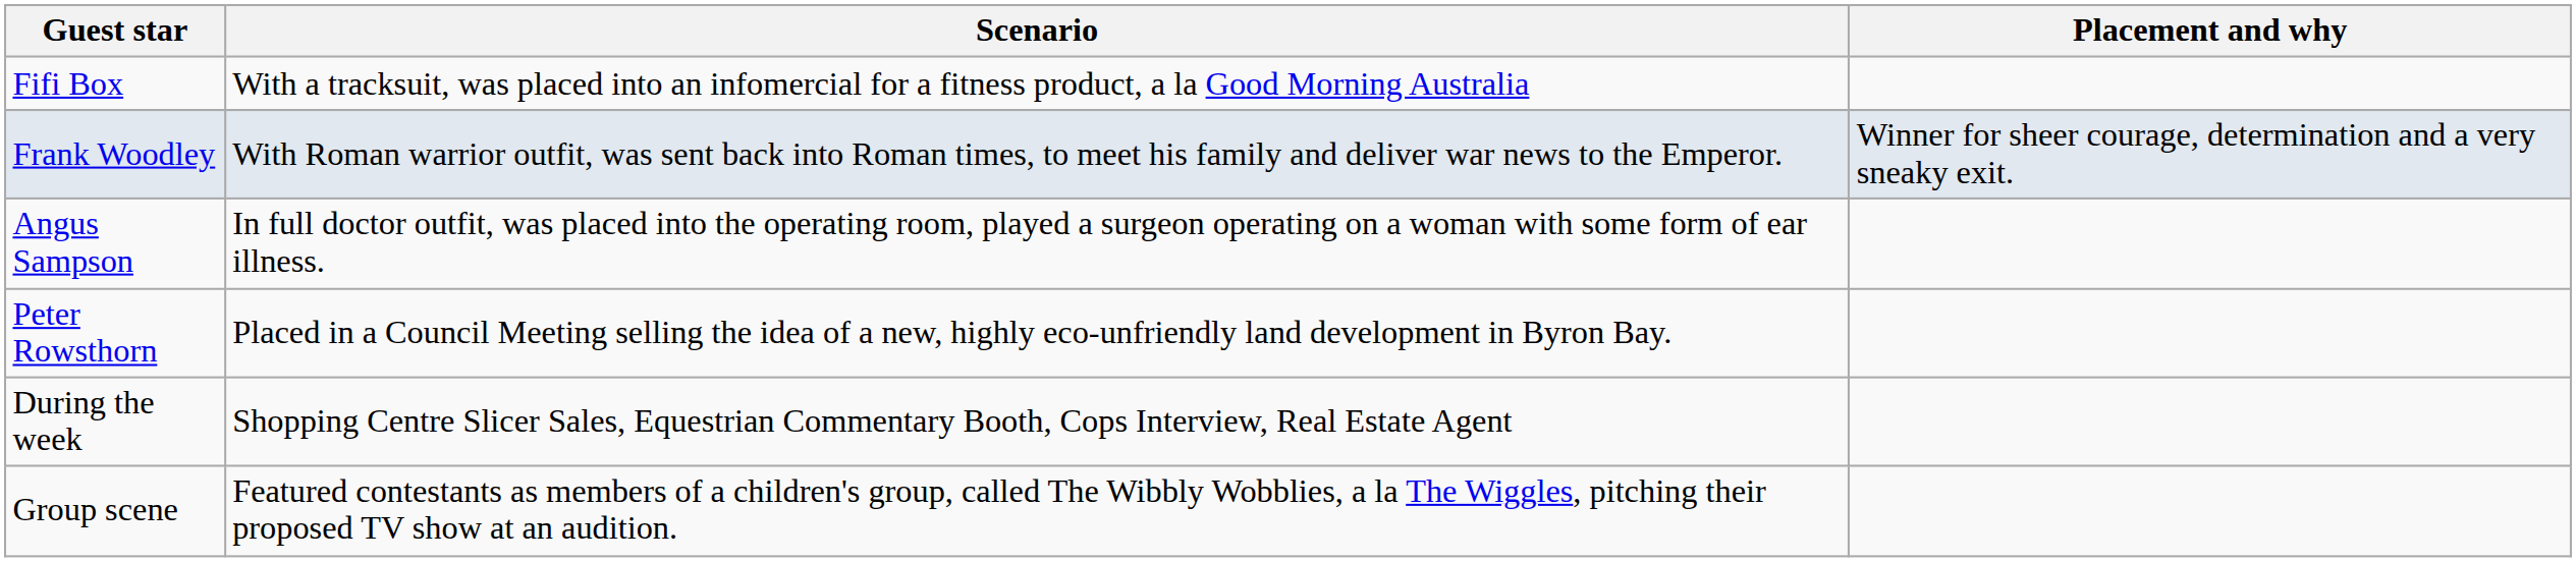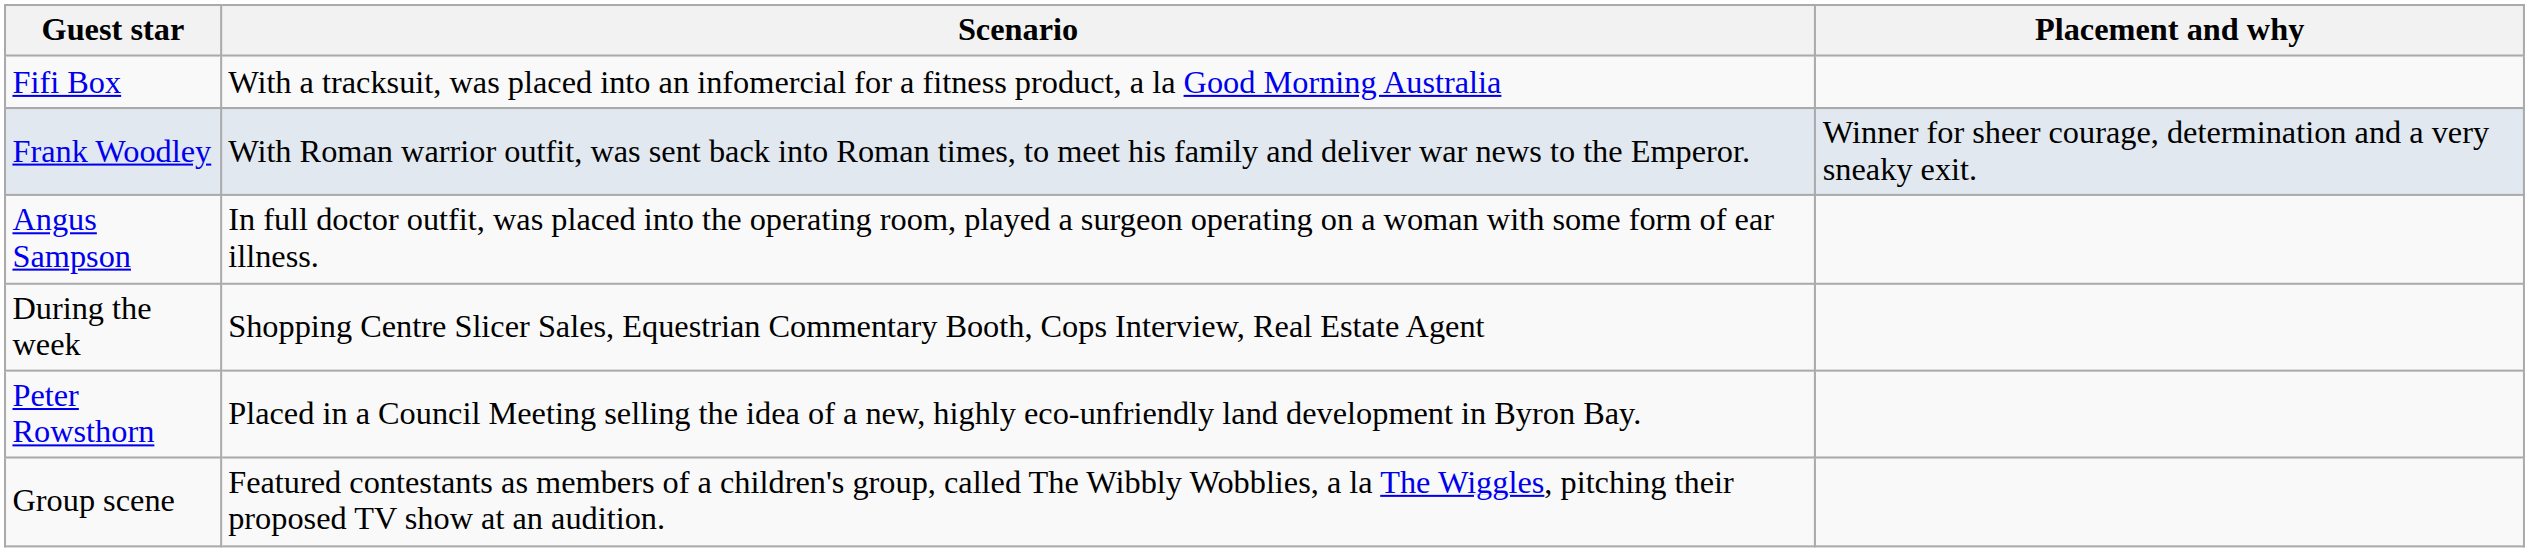rows swapped: Peter Rowsthorn <-> During the week
